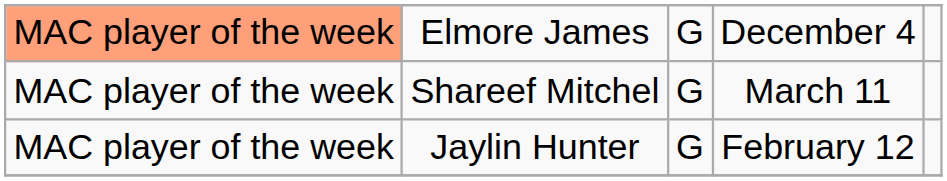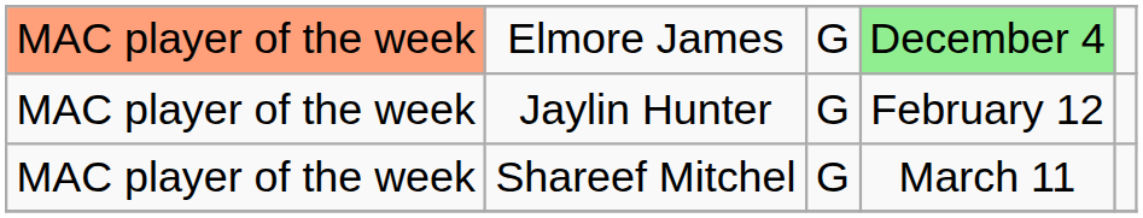Elmore James | column 4: no background -> lightgreen background
rows swapped: Jaylin Hunter <-> Shareef Mitchel
